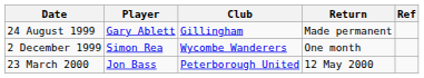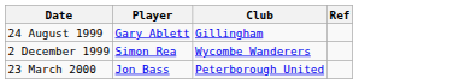- column: Return | Made permanent | One month | 12 May 2000
